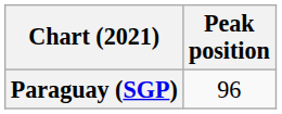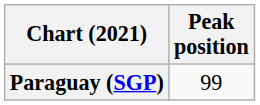Paraguay (SGP) | Peak position: 96 -> 99
